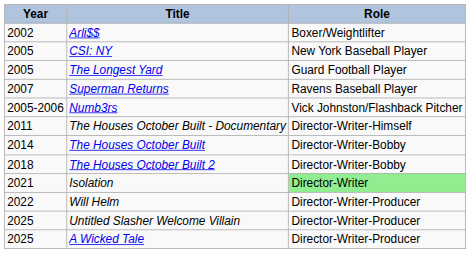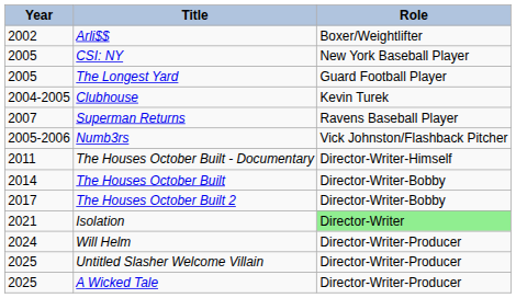+ row: 2004-2005 | Clubhouse | Kevin Turek
The Houses October Built 2 | Year: 2018 -> 2017
Will Helm | Year: 2022 -> 2024
